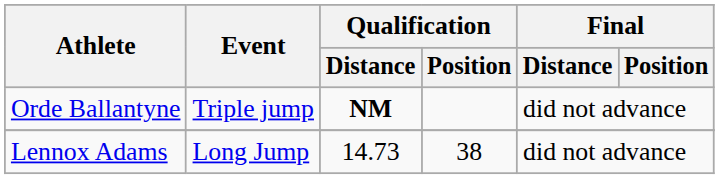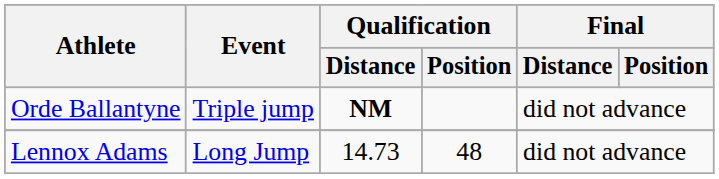Lennox Adams | Qualification / Position: 38 -> 48
